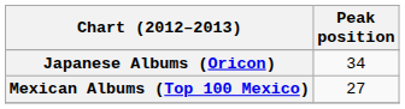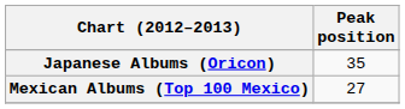Japanese Albums (Oricon) | Peak position: 34 -> 35
